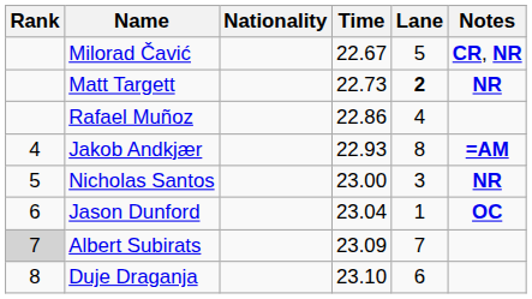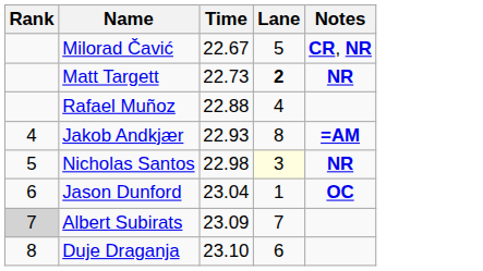- column: Nationality
Rafael Muñoz | Time: 22.86 -> 22.88
Nicholas Santos | Time: 23.00 -> 22.98
Nicholas Santos | Lane: no background -> lightyellow background
